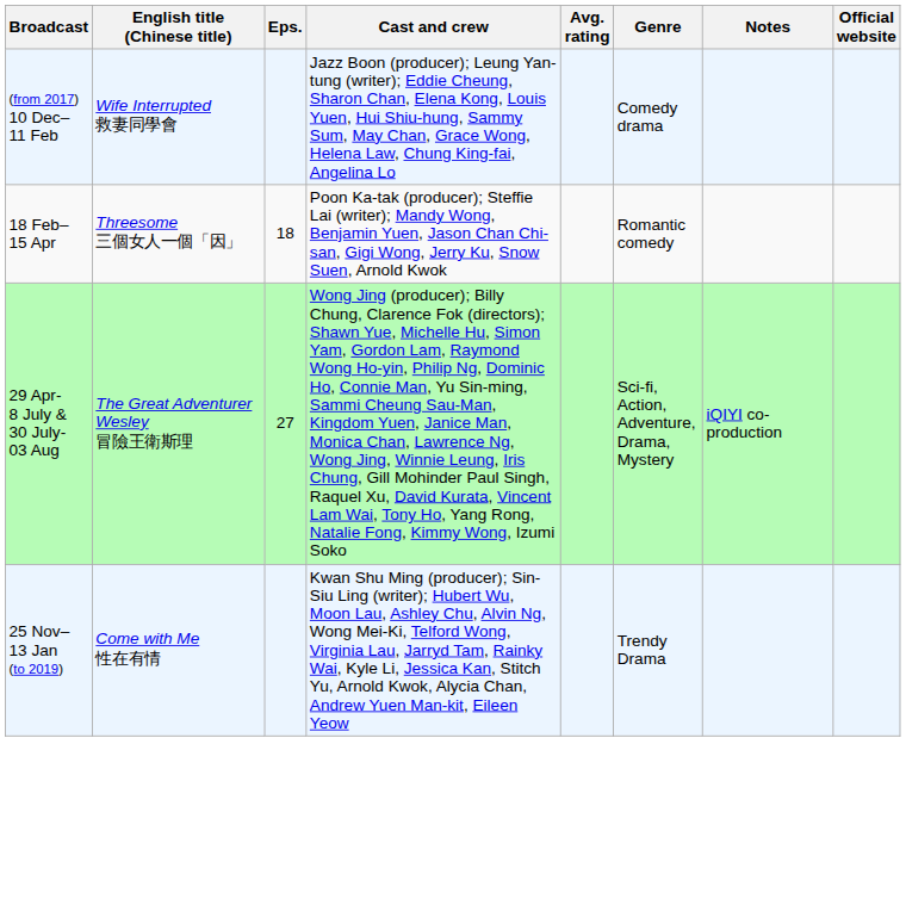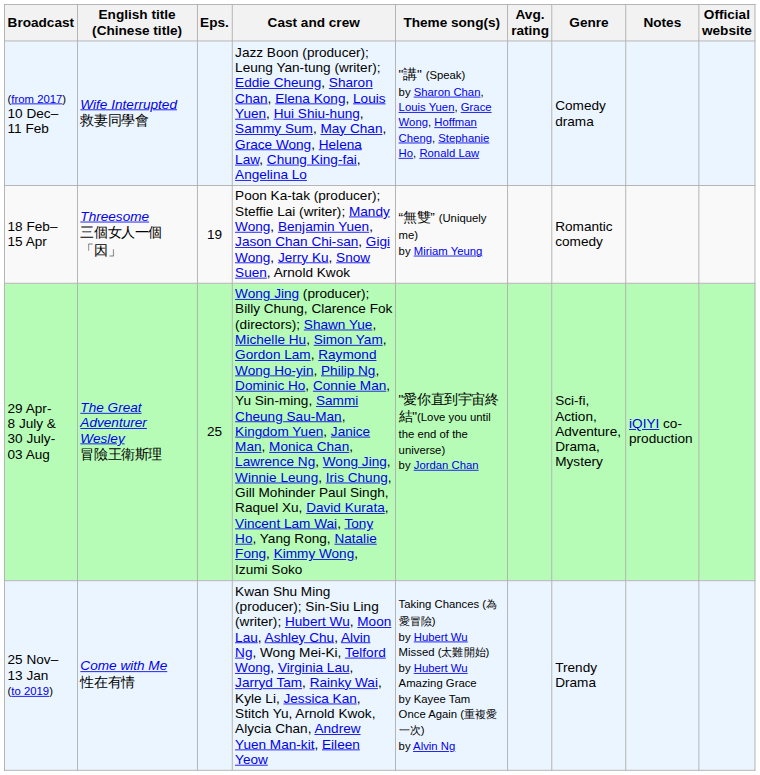+ column: Theme song(s) | "講" (Speak) by Sharon Chan, Louis Yuen, Grace Wong, Hoffman Cheng, Stephanie Ho, Ronald Law | “無雙” (Uniquely me) by Miriam Yeung | "愛你直到宇宙終結"(Love you until the end of the universe) by Jordan Chan | Taking Chances (為愛冒險) by Hubert Wu Missed (太難開始) by Hubert Wu Amazing Grace by Kayee Tam Once Again (重複愛一次) by Alvin Ng
18 Feb– 15 Apr | Eps.: 18 -> 19
29 Apr- 8 July & 30 July- 03 Aug | Eps.: 27 -> 25
